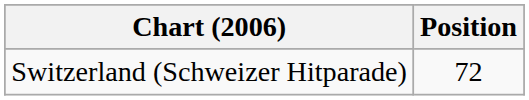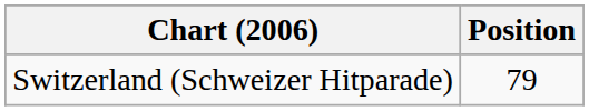Switzerland (Schweizer Hitparade) | Position: 72 -> 79
